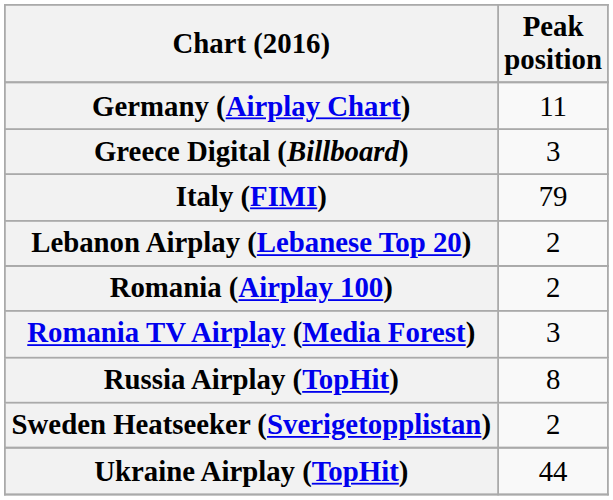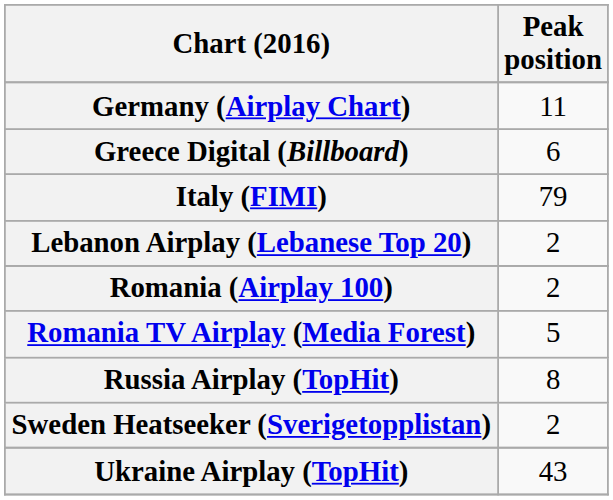Greece Digital (Billboard) | Peak position: 3 -> 6
Romania TV Airplay (Media Forest) | Peak position: 3 -> 5
Ukraine Airplay (TopHit) | Peak position: 44 -> 43
